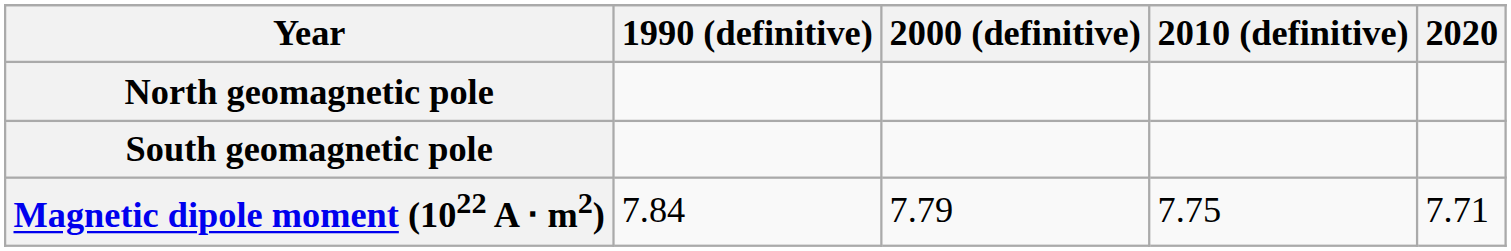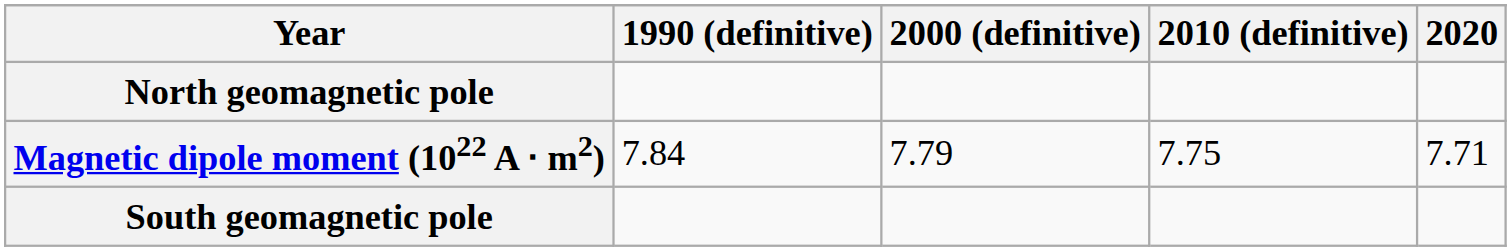rows swapped: South geomagnetic pole <-> Magnetic dipole moment (1022 A ⋅ m2)
